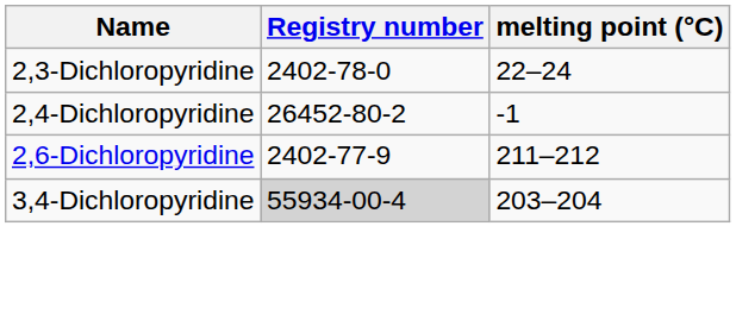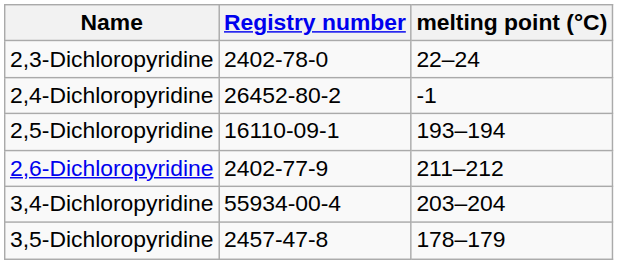+ row: 2,5-Dichloropyridine | 16110-09-1 | 193–194
3,4-Dichloropyridine | Registry number: lightgrey background -> no background
+ row: 3,5-Dichloropyridine | 2457-47-8 | 178–179
